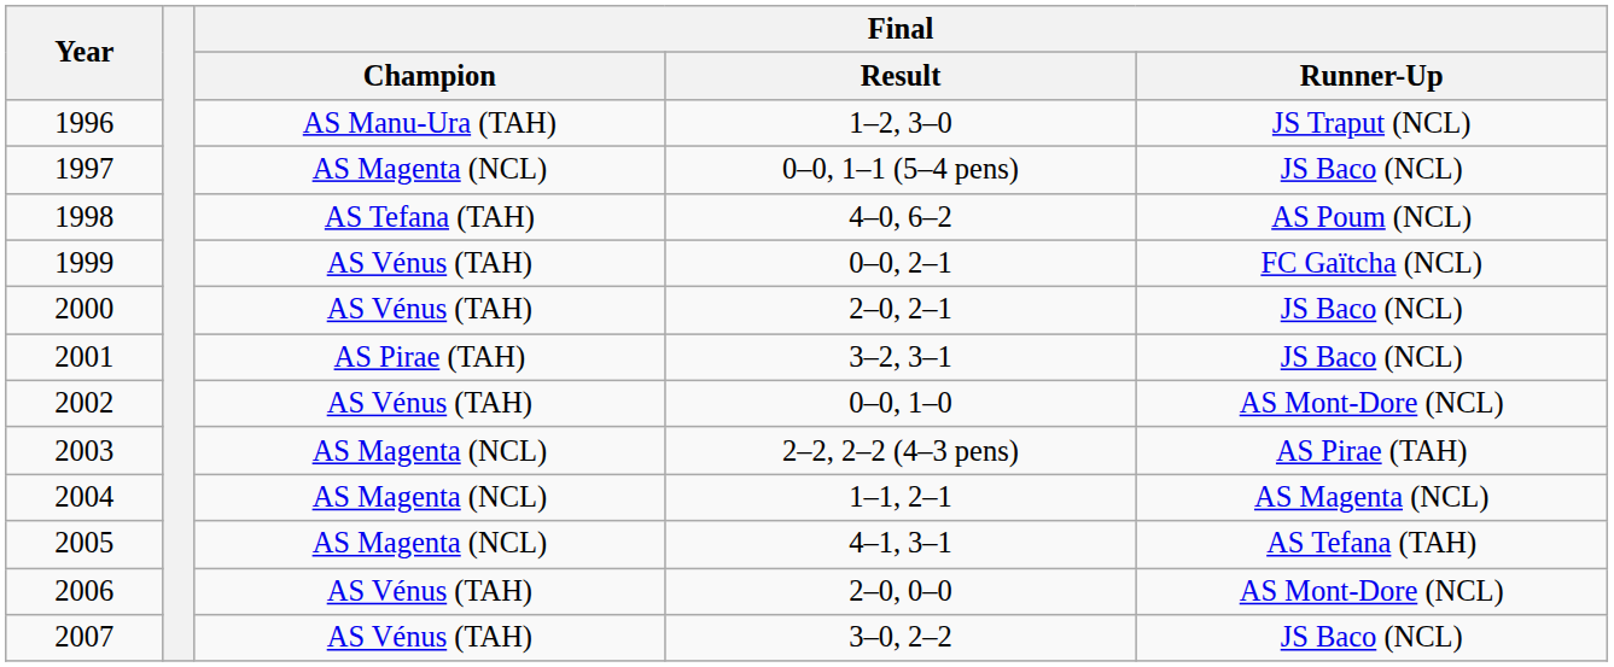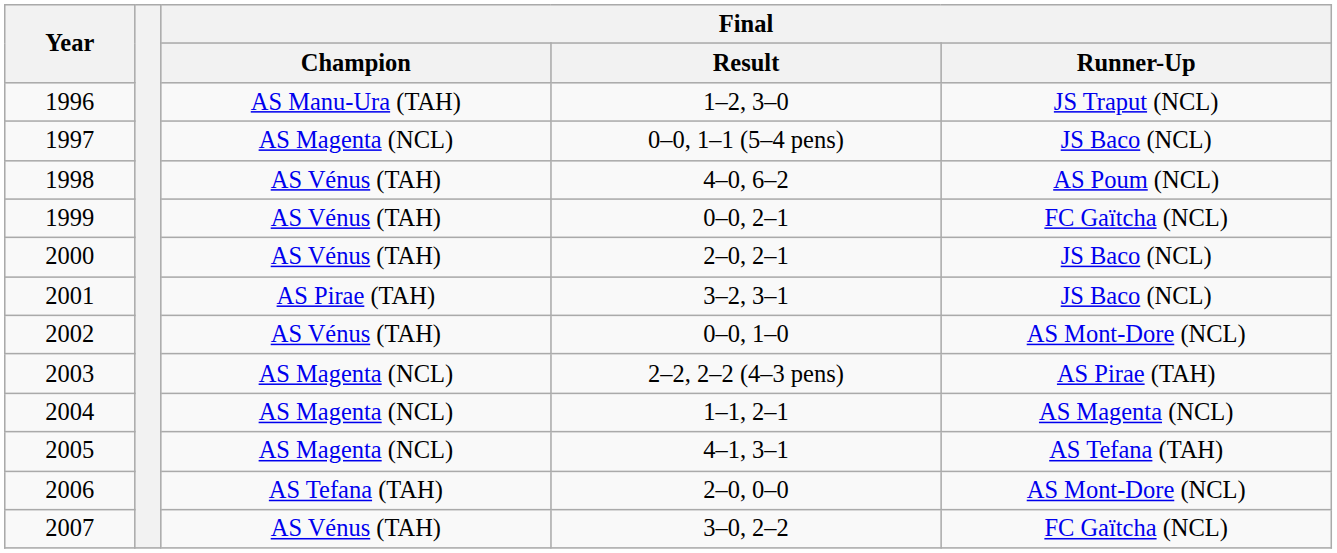1998 | Final / Champion: AS Tefana (TAH) -> AS Vénus (TAH)
2006 | Final / Champion: AS Vénus (TAH) -> AS Tefana (TAH)
2007 | Final / Runner-Up: JS Baco (NCL) -> FC Gaïtcha (NCL)
